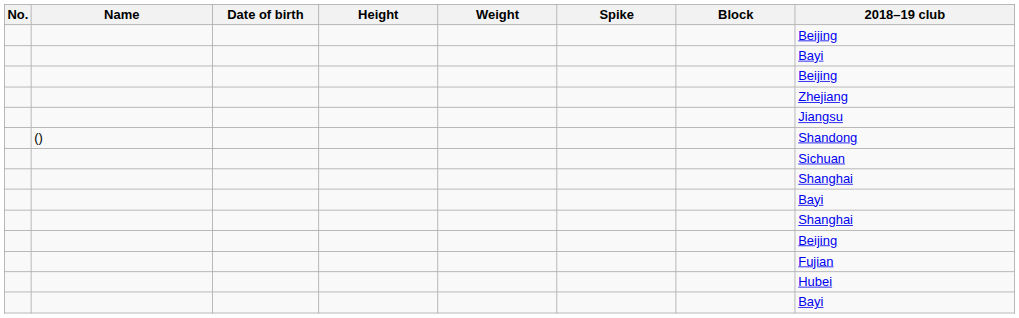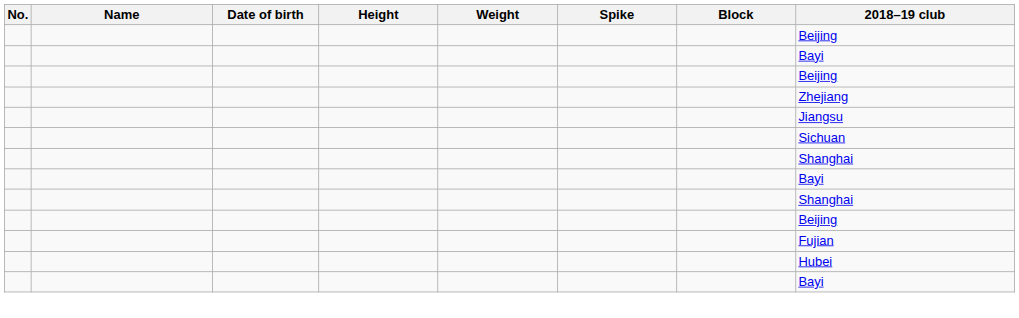- row: () | Shandong
